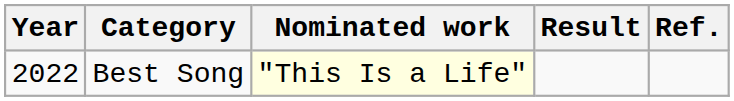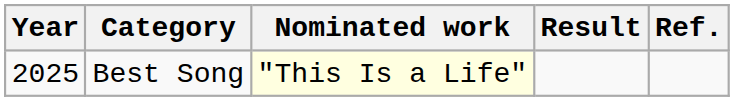Best Song | Year: 2022 -> 2025
